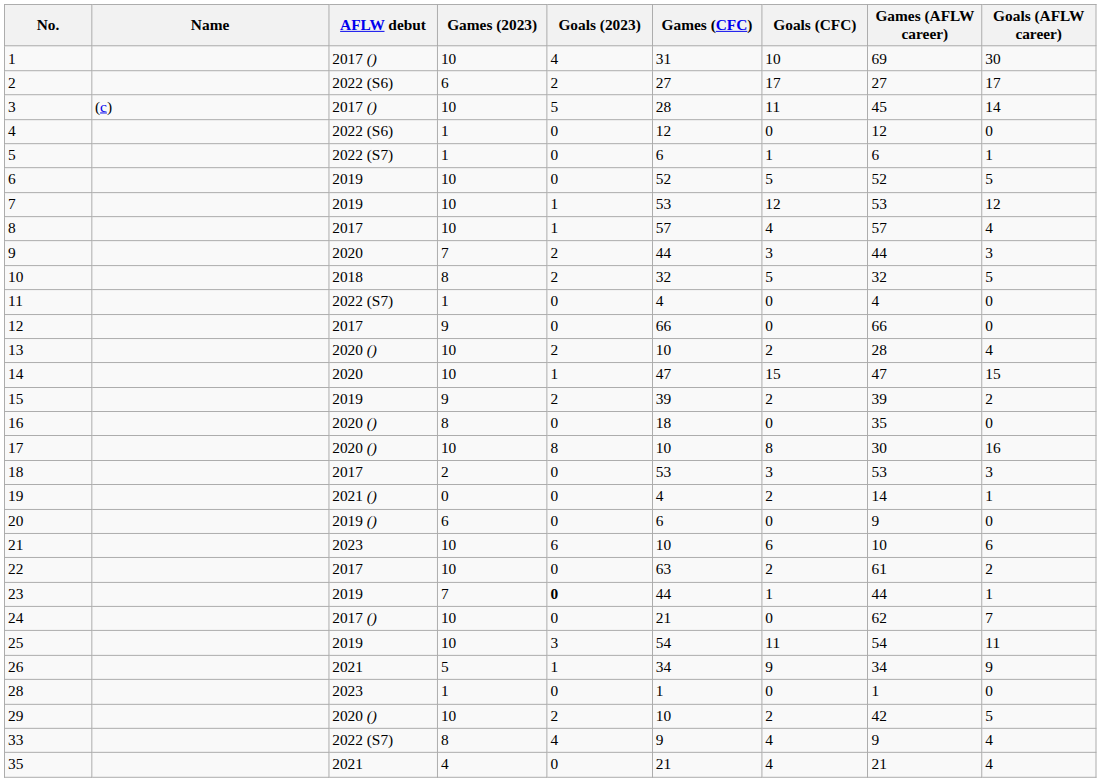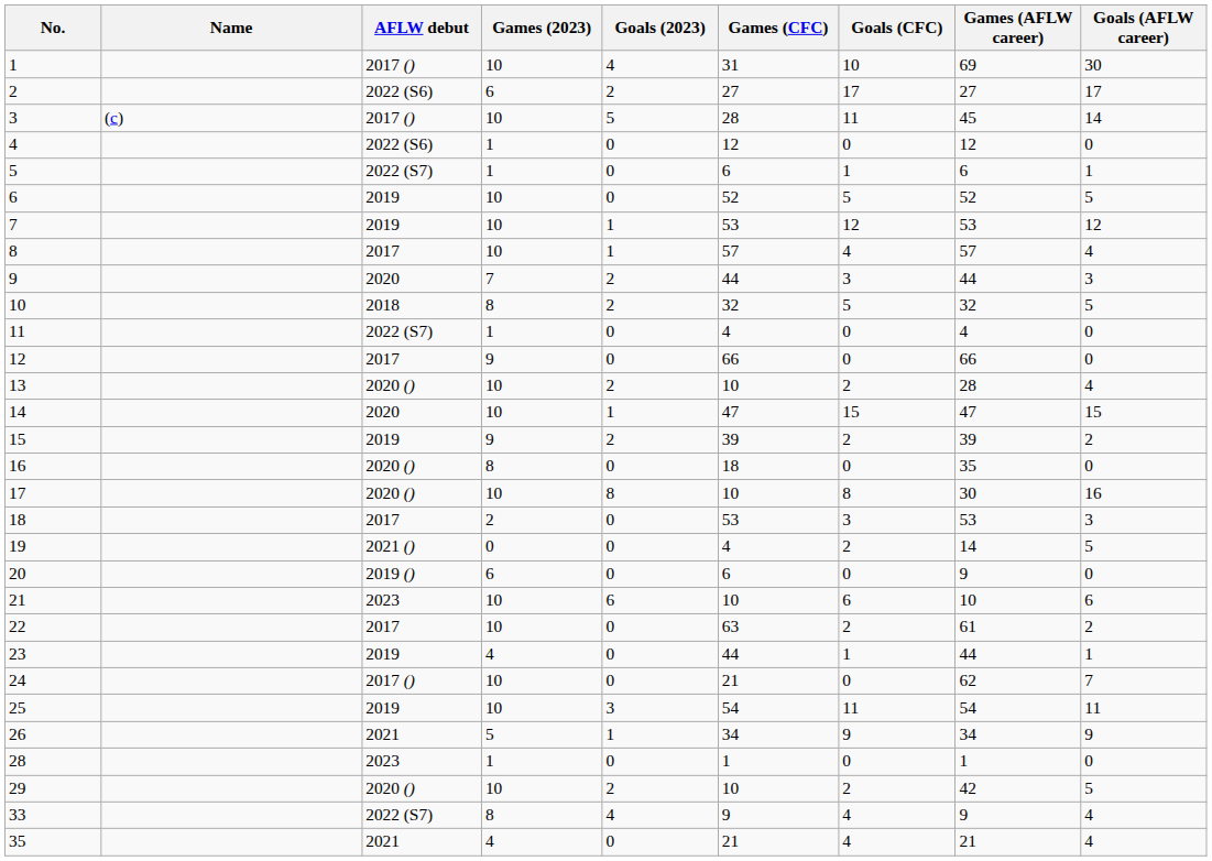19 | Goals (AFLW career): 1 -> 5
23 | Games (2023): 7 -> 4
23 | Goals (2023): bold -> normal
